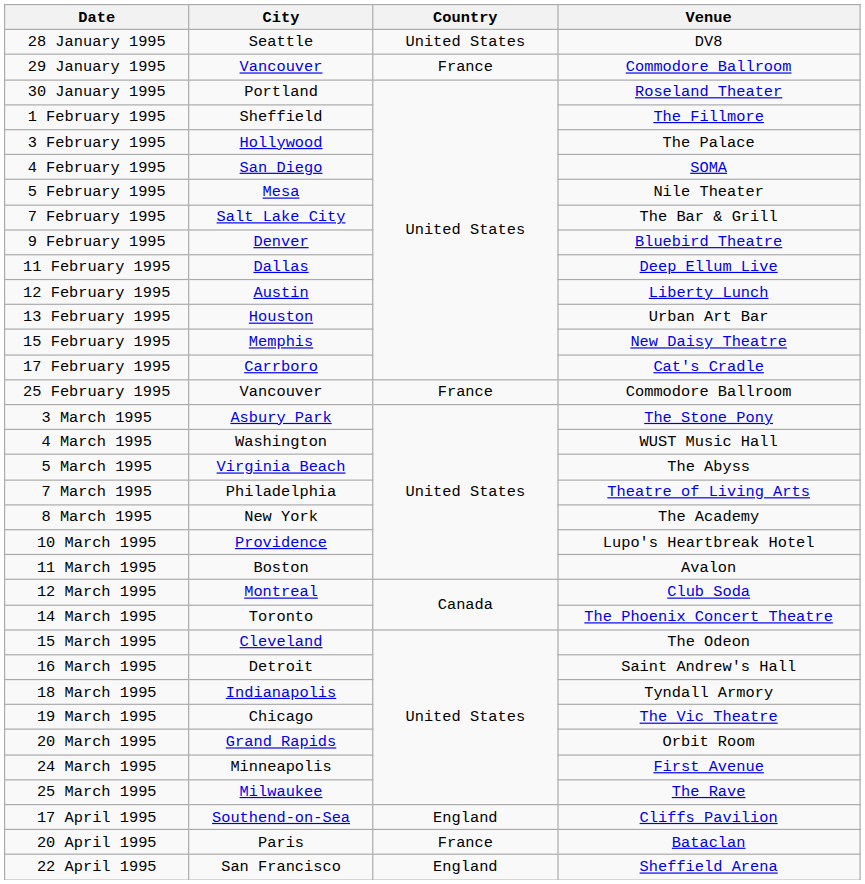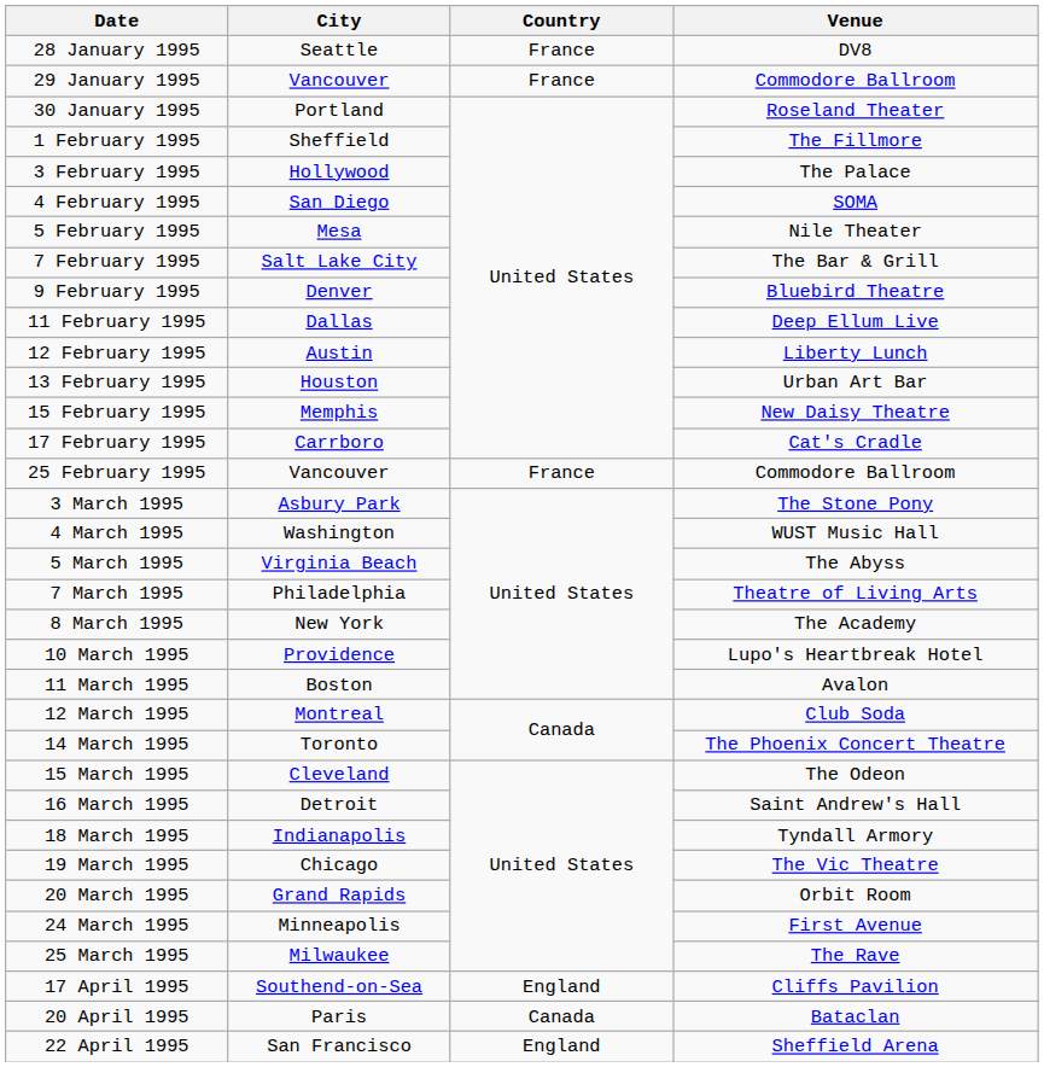28 January 1995 | Country: United States -> France
20 April 1995 | Country: France -> Canada
